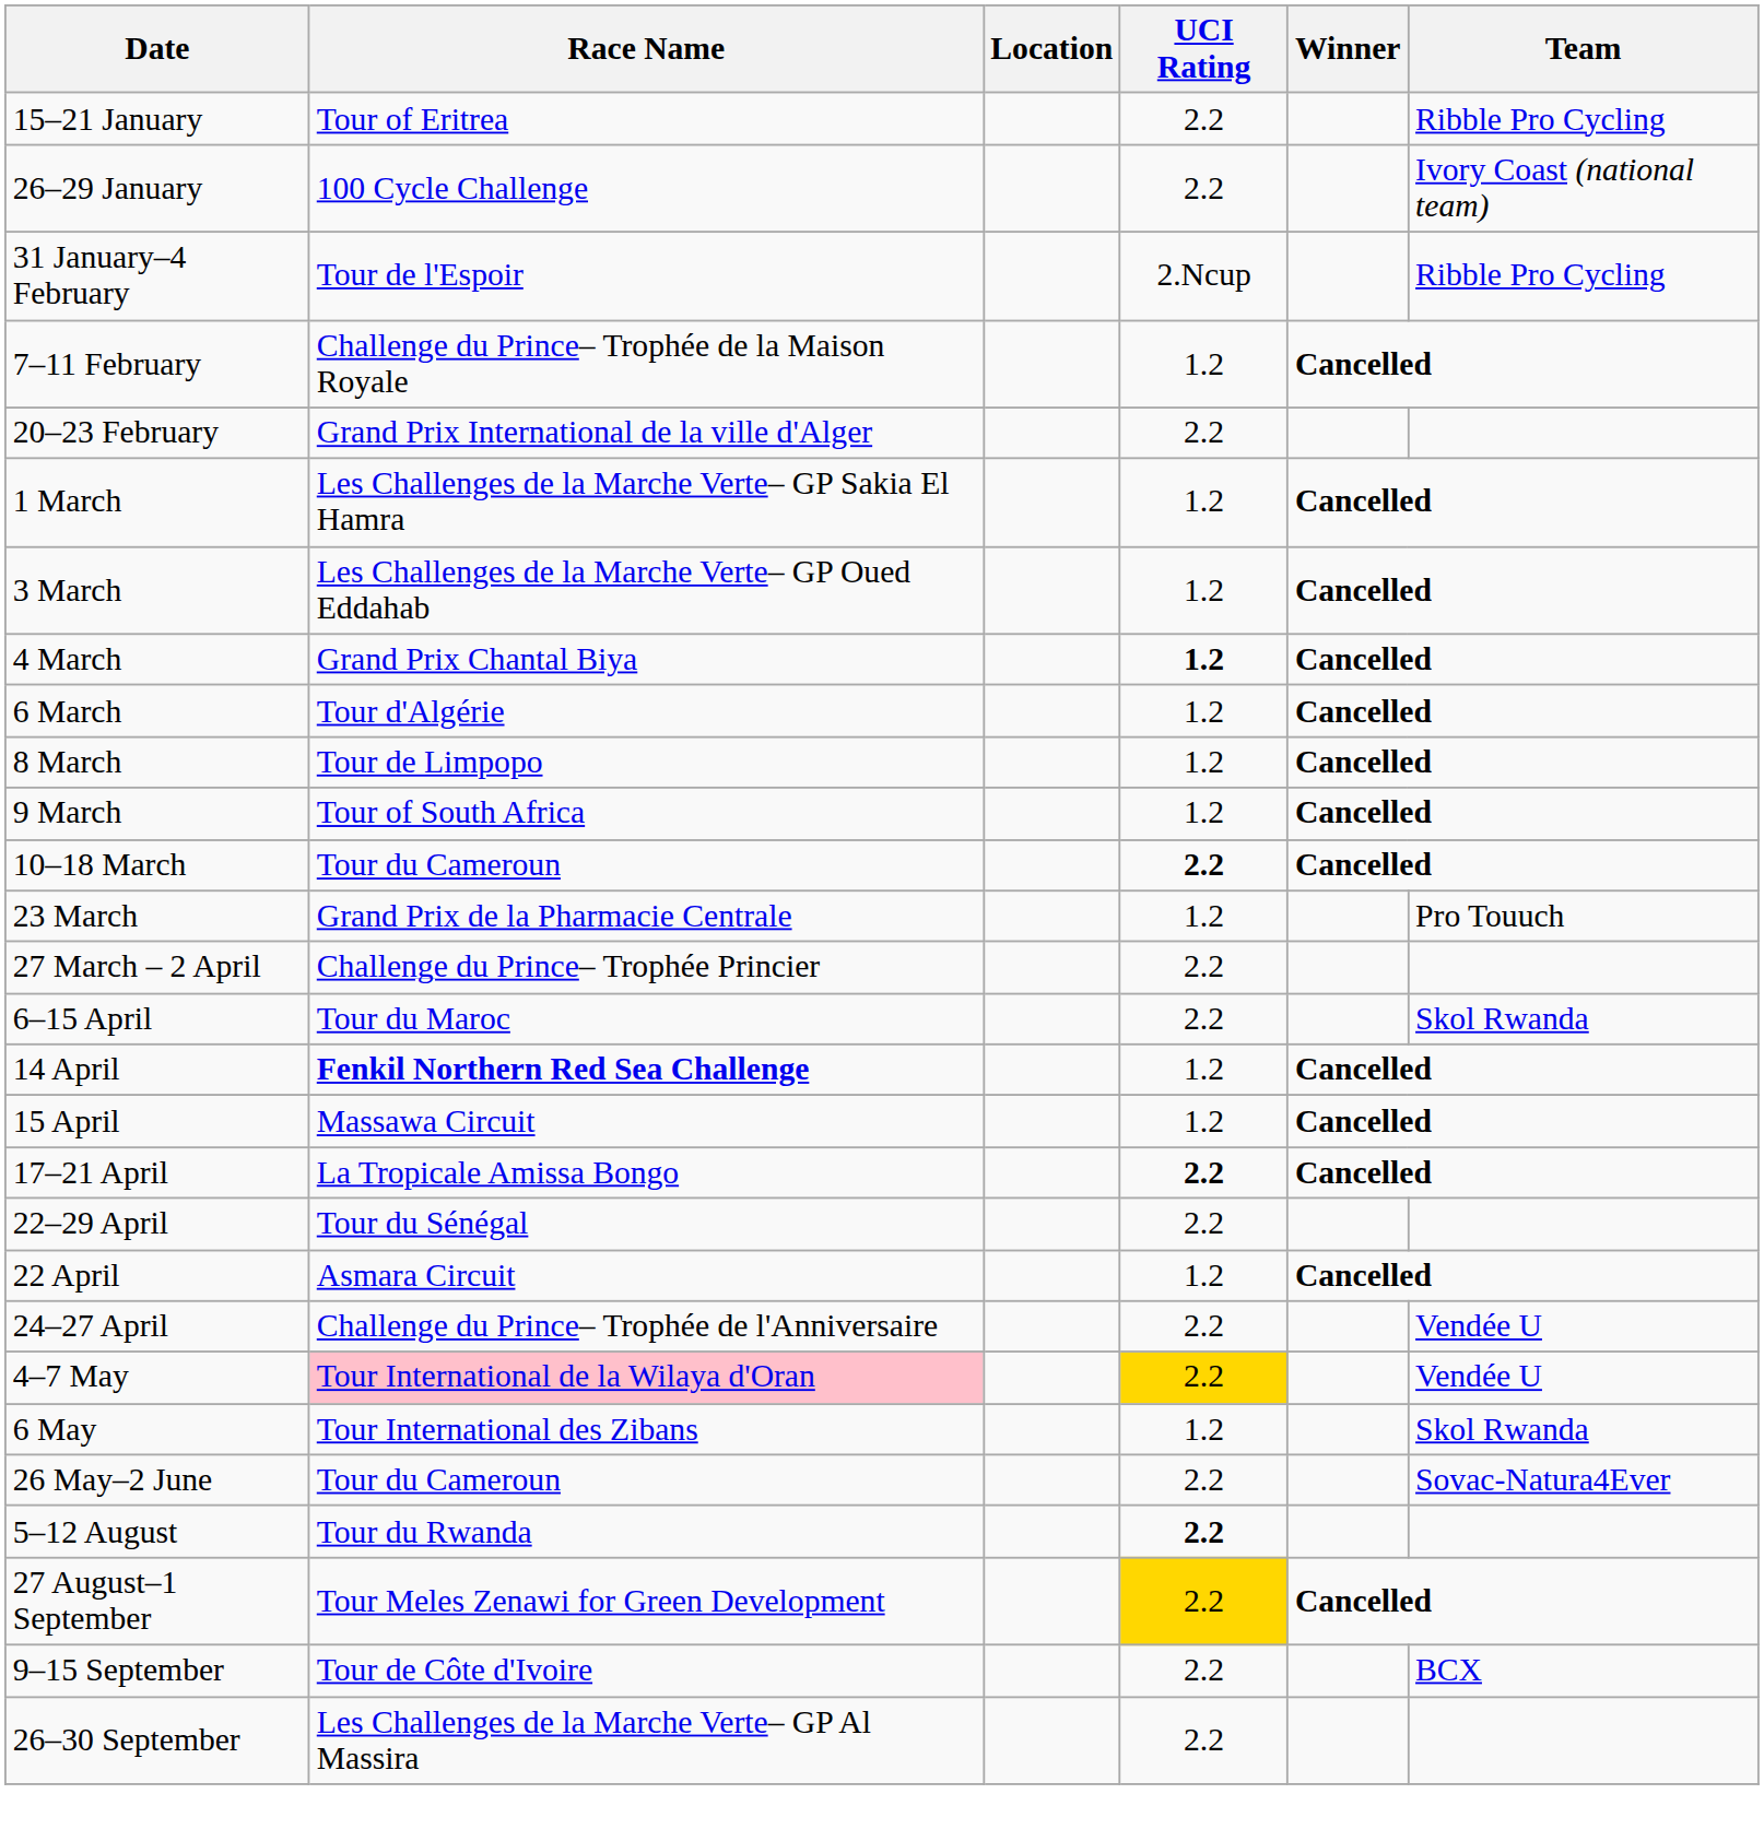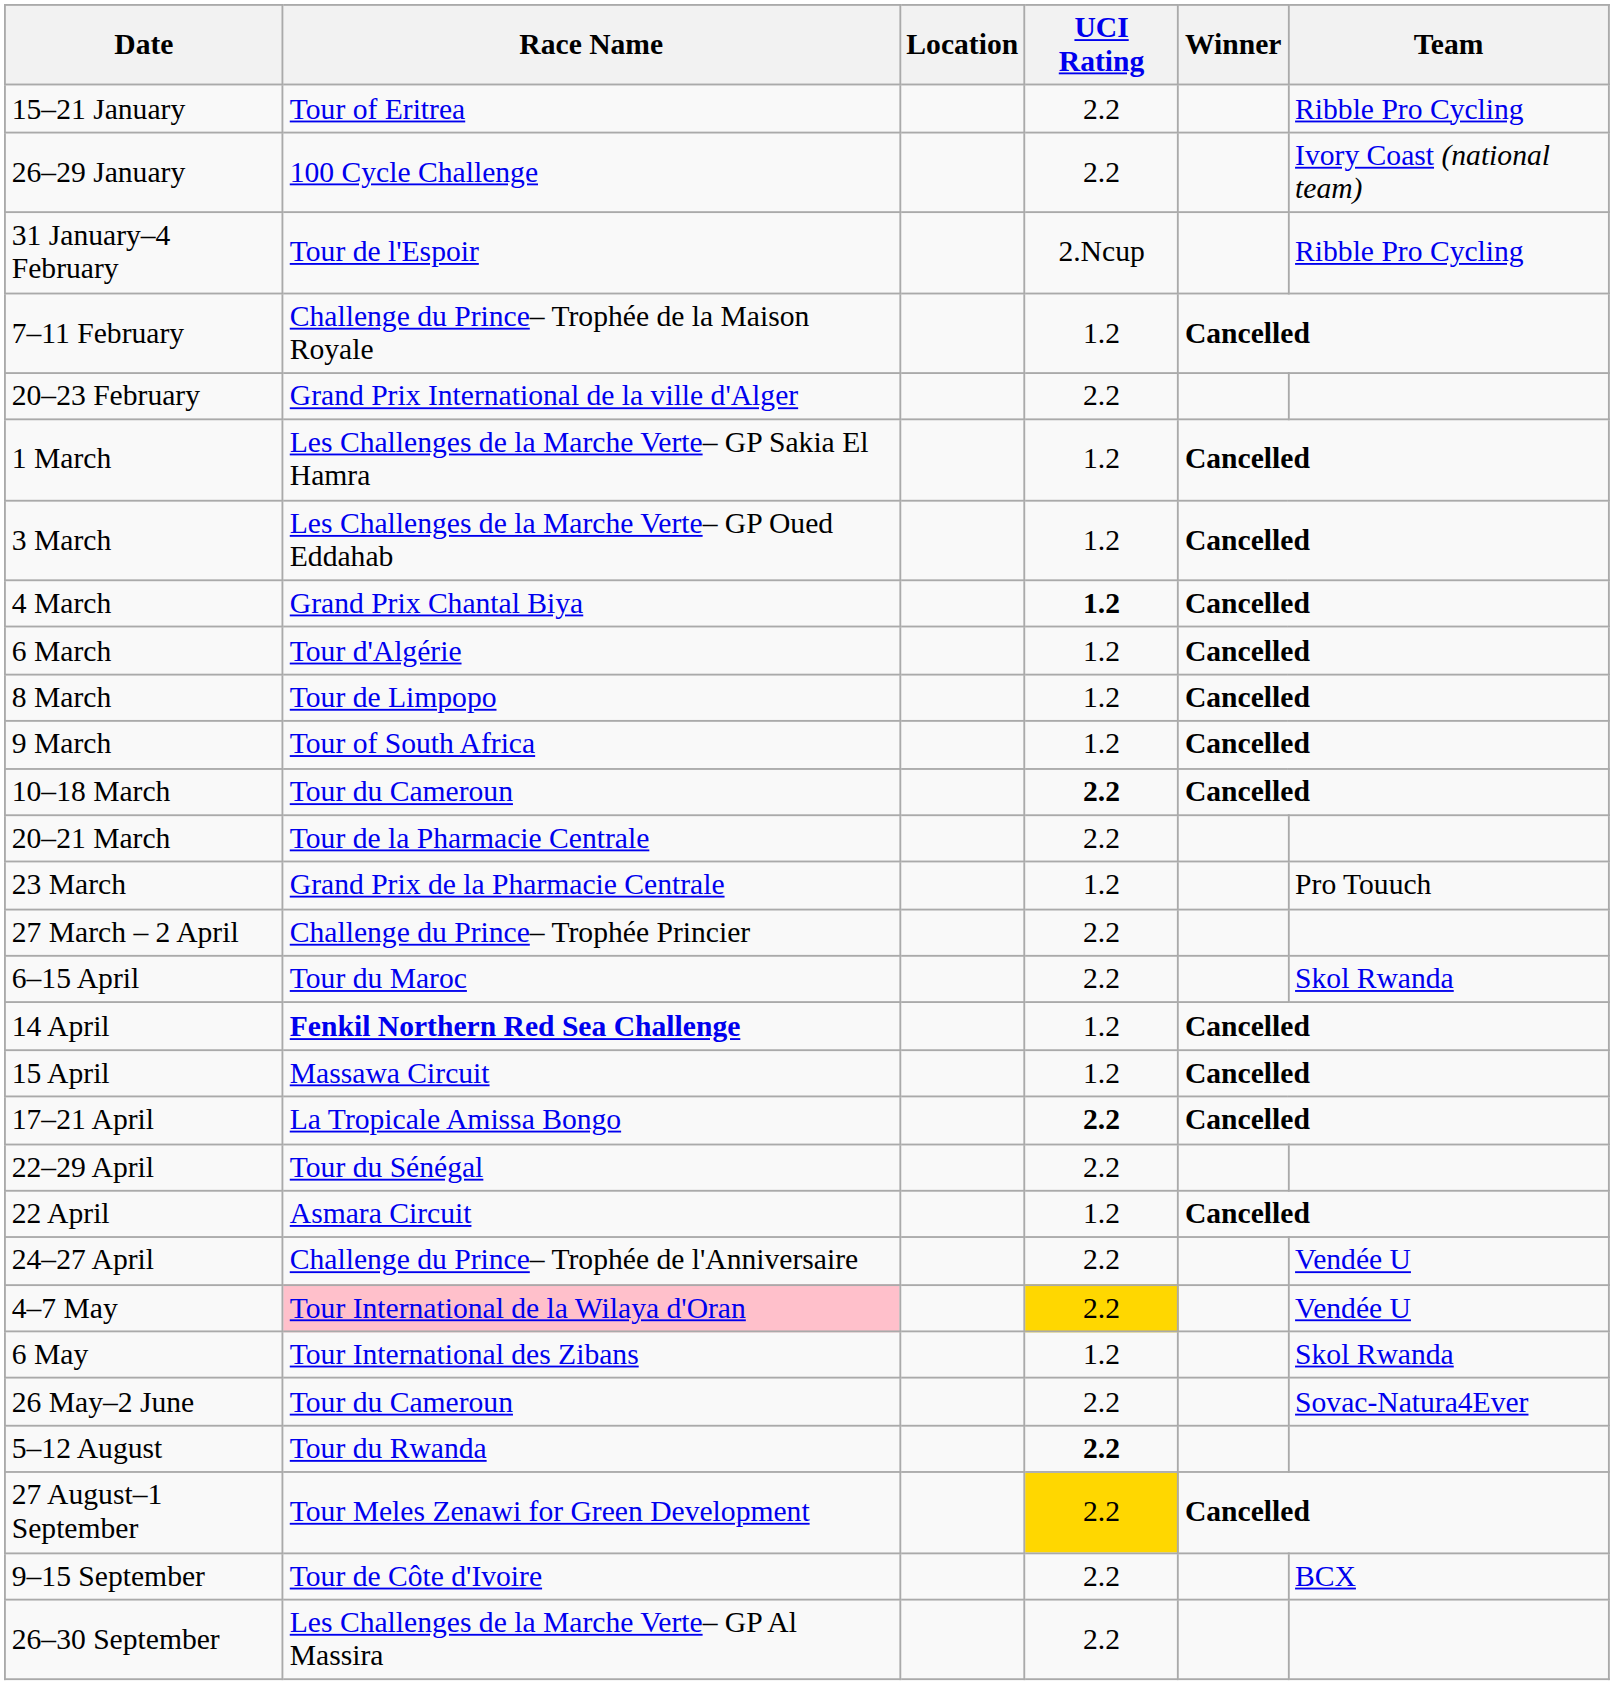+ row: 20–21 March | Tour de la Pharmacie Centrale | 2.2
